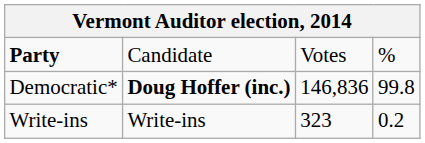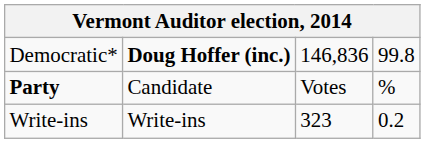rows swapped: Party <-> Democratic*
